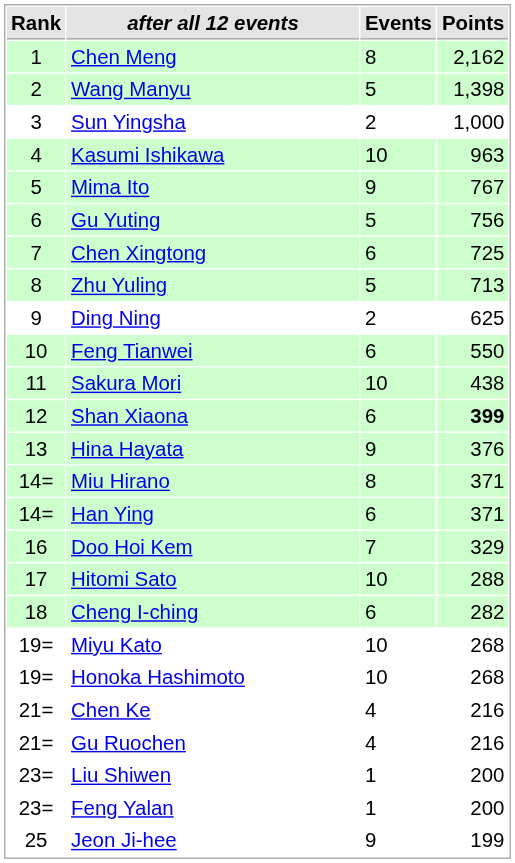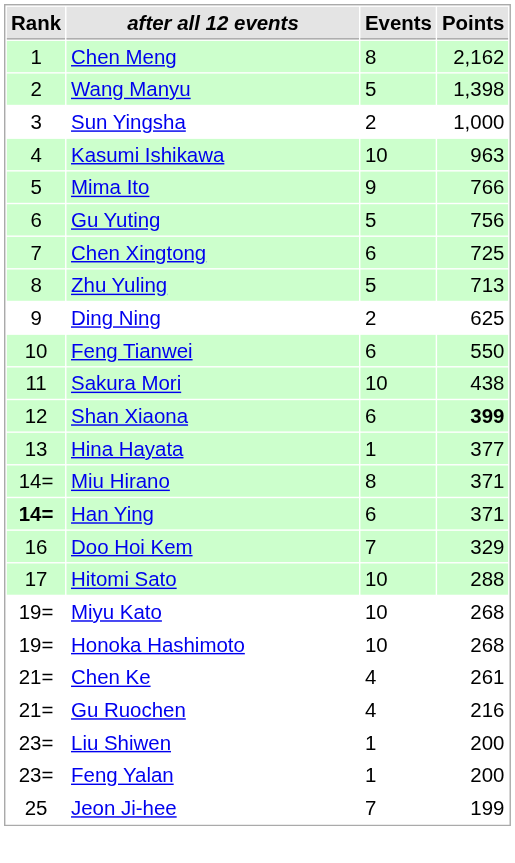Mima Ito | Points: 767 -> 766
Hina Hayata | Events: 9 -> 1
Hina Hayata | Points: 376 -> 377
Han Ying | Rank: normal -> bold
- row: 18 | Cheng I-ching | 6 | 282
Chen Ke | Points: 216 -> 261
Jeon Ji-hee | Events: 9 -> 7
